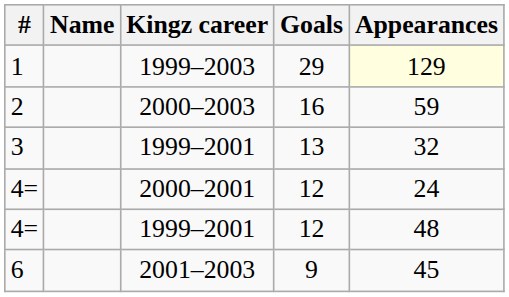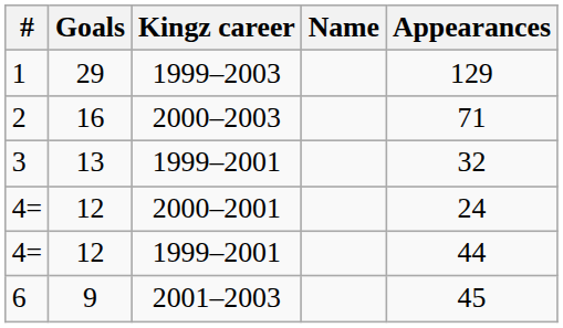columns swapped: Name <-> Goals
1 | Appearances: lightyellow background -> no background
2 | Appearances: 59 -> 71
4= / 1999–2001 | Appearances: 48 -> 44
